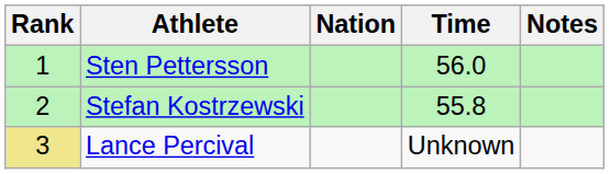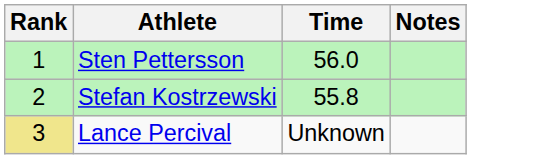- column: Nation
